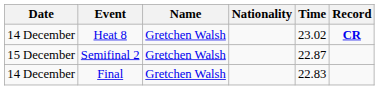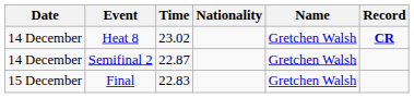columns swapped: Name <-> Time
Semifinal 2 | Date: 15 December -> 14 December
Final | Date: 14 December -> 15 December
